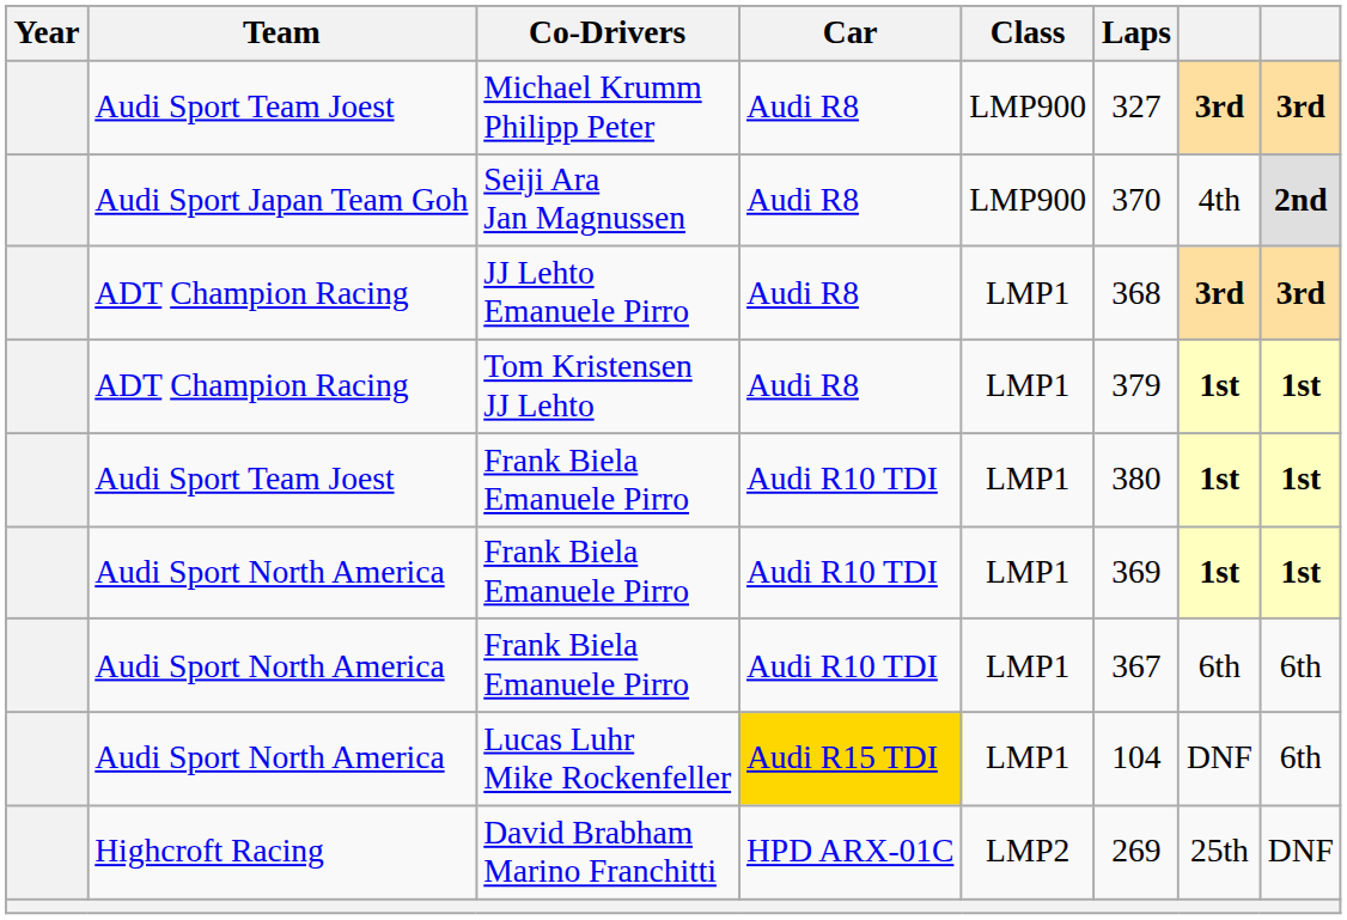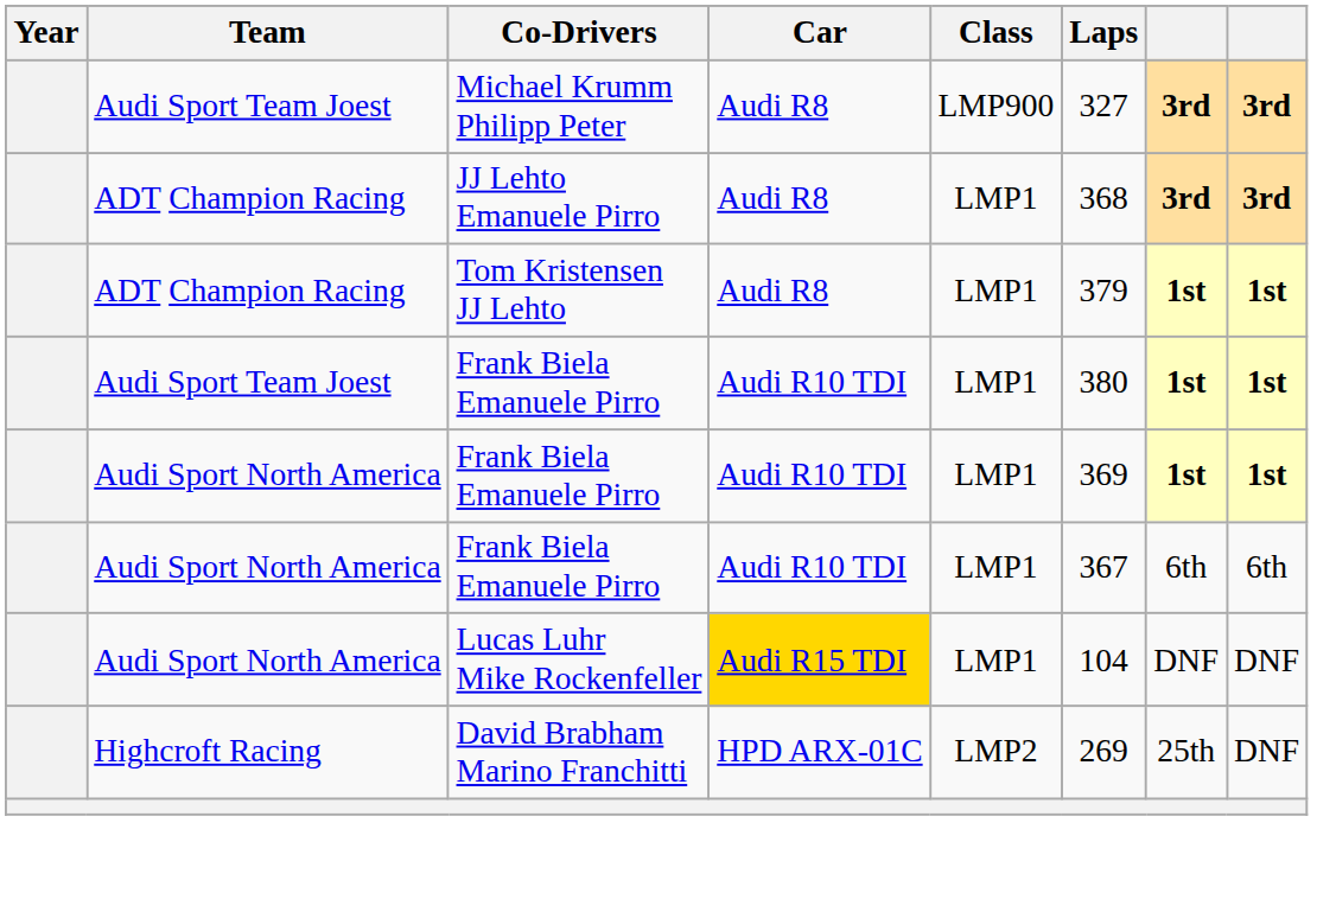- row: Audi Sport Japan Team Goh | Seiji Ara Jan Magnussen | Audi R8 | LMP900 | 370 | 4th | 2nd
Lucas Luhr Mike Rockenfeller | column 8: 6th -> DNF
